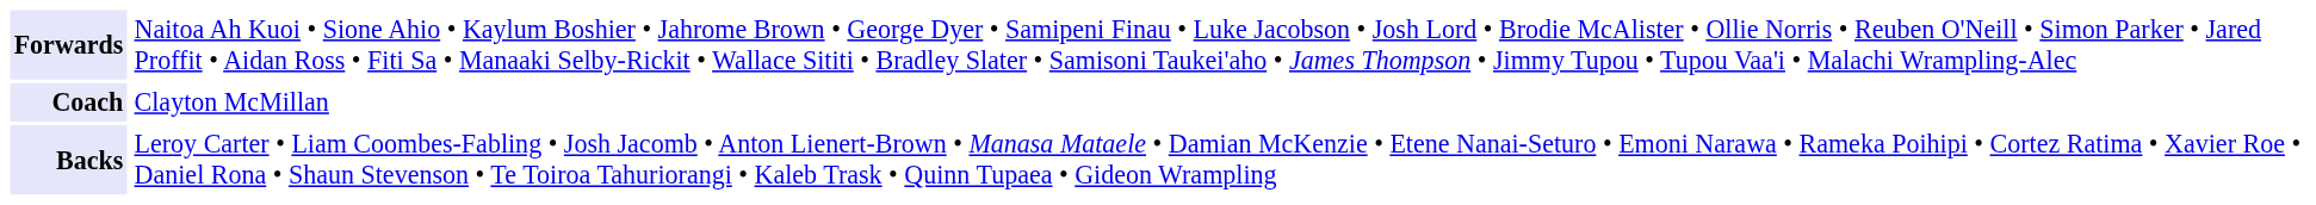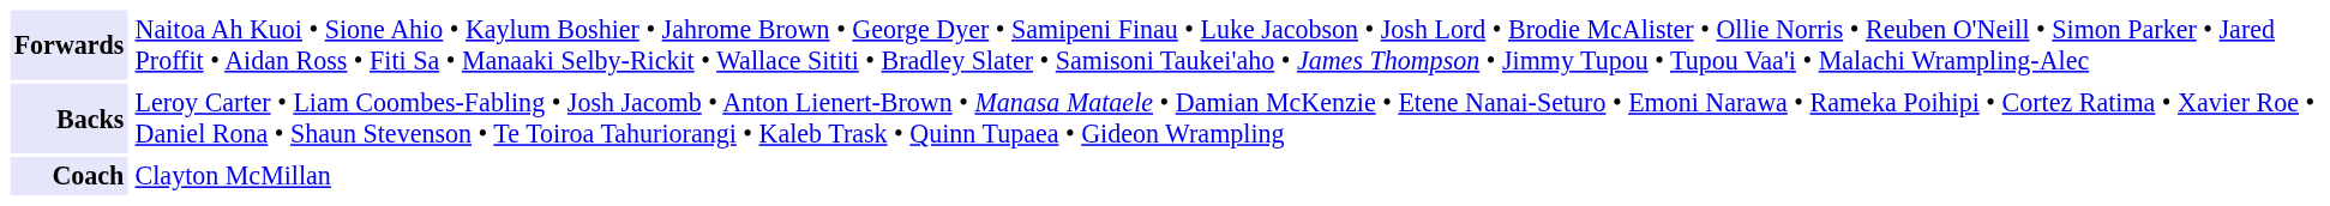rows swapped: Backs <-> Coach
